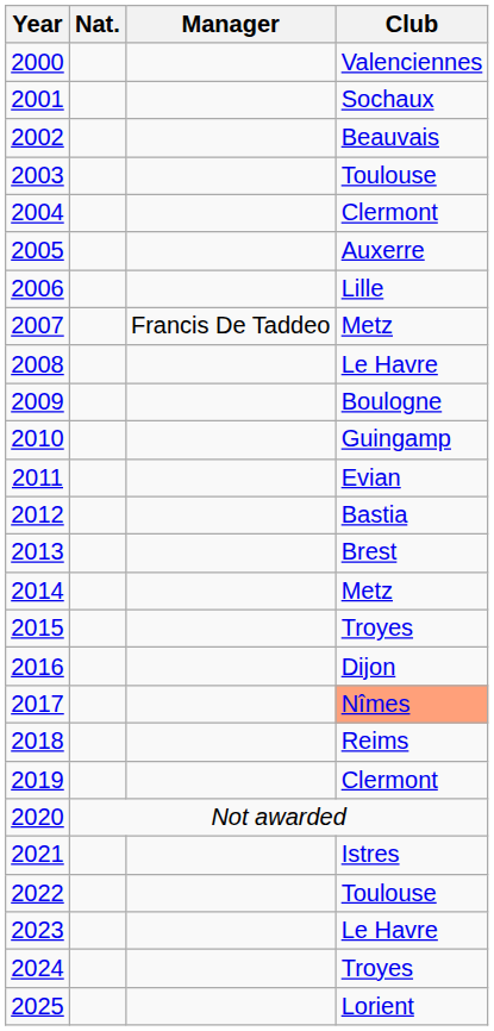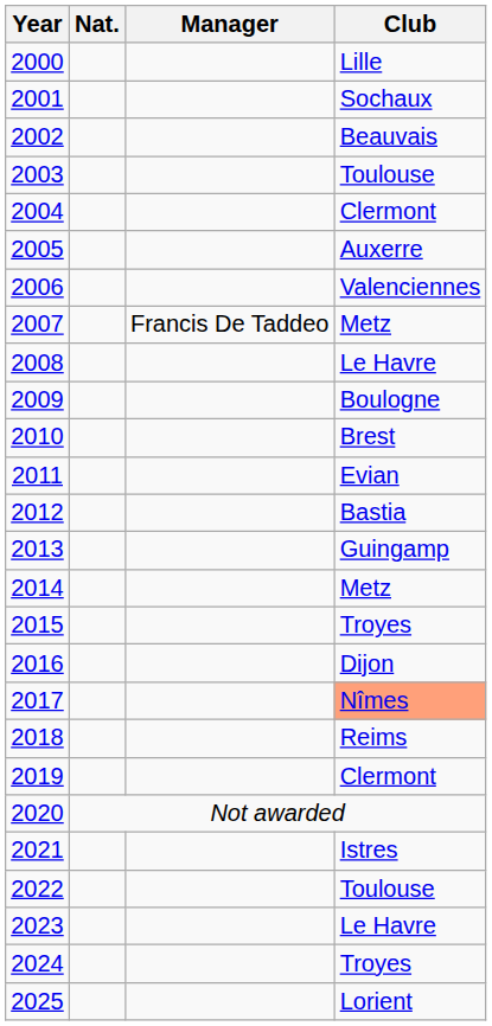2000 | Club: Valenciennes -> Lille
2006 | Club: Lille -> Valenciennes
2010 | Club: Guingamp -> Brest
2013 | Club: Brest -> Guingamp
